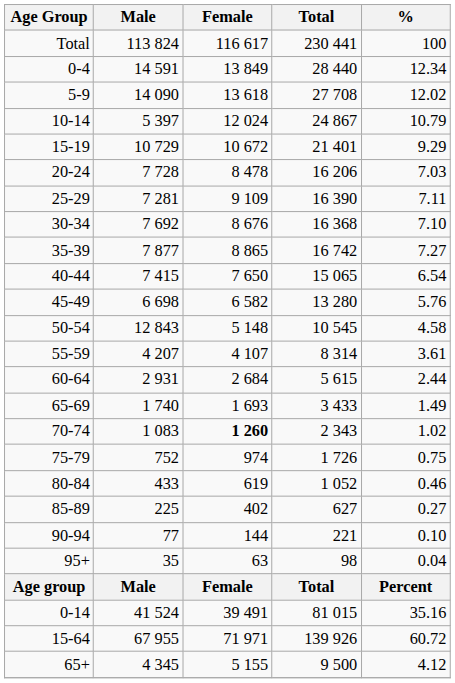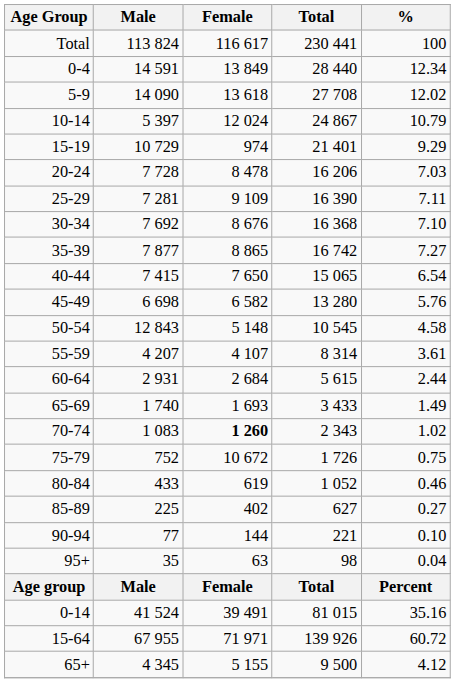15-19 | Female: 10 672 -> 974
75-79 | Female: 974 -> 10 672
